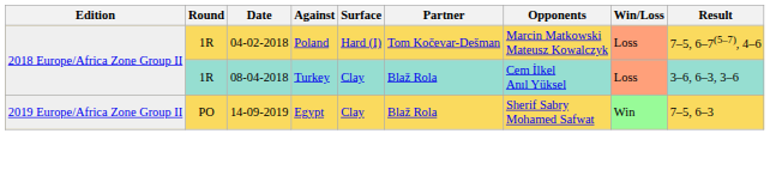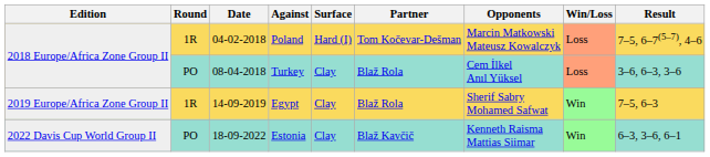Turkey | Round: 1R -> PO
Egypt | Round: PO -> 1R
+ row: 2022 Davis Cup World Group II | PO | 18-09-2022 | Estonia | Clay | Blaž Kavčič | Kenneth Raisma Mattias Siimar | Win | 6–3, 3–6, 6–1
